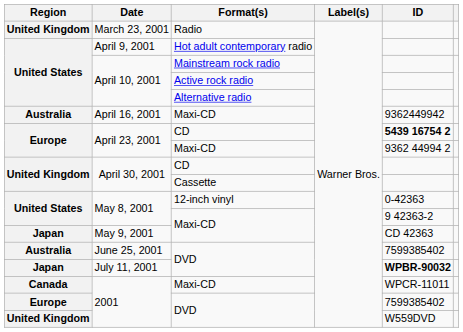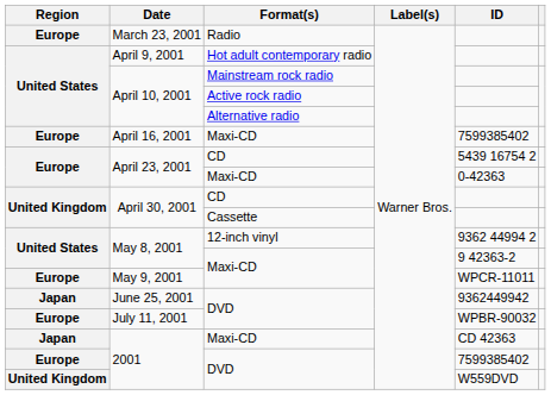March 23, 2001 | Region: United Kingdom -> Europe
April 16, 2001 | Region: Australia -> Europe
April 16, 2001 | ID: 9362449942 -> 7599385402
April 23, 2001 / CD | ID: bold -> normal
April 23, 2001 / Maxi-CD | ID: 9362 44994 2 -> 0-42363
May 8, 2001 / 12-inch vinyl | ID: 0-42363 -> 9362 44994 2
May 9, 2001 | Region: Japan -> Europe
May 9, 2001 | ID: CD 42363 -> WPCR-11011
June 25, 2001 | Region: Australia -> Japan
June 25, 2001 | ID: 7599385402 -> 9362449942
July 11, 2001 | Region: Japan -> Europe
July 11, 2001 | ID: bold -> normal
2001 / Maxi-CD | Region: Canada -> Japan
2001 / Maxi-CD | ID: WPCR-11011 -> CD 42363
